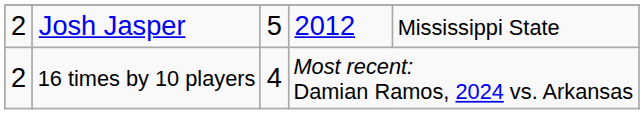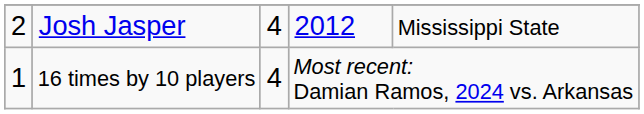Josh Jasper | column 3: 5 -> 4
16 times by 10 players | column 1: 2 -> 1
